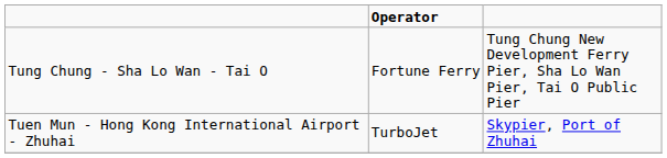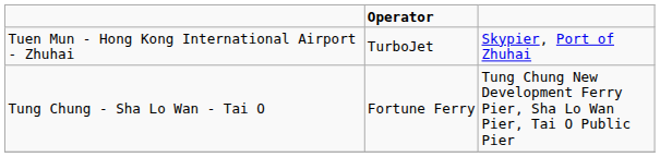rows swapped: Tung Chung - Sha Lo Wan - Tai O <-> Tuen Mun - Hong Kong International Airport - Zhuhai
